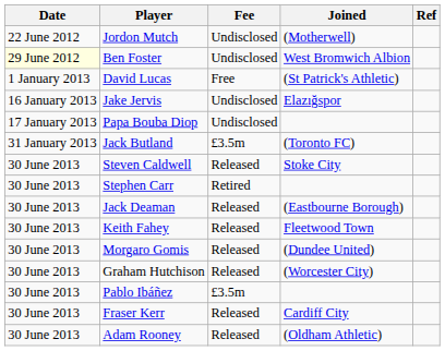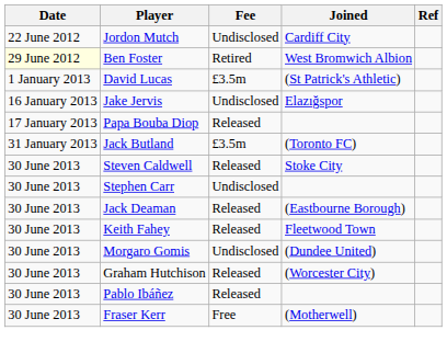Jordon Mutch | Joined: (Motherwell) -> Cardiff City
Ben Foster | Fee: Undisclosed -> Retired
David Lucas | Fee: Free -> £3.5m
Papa Bouba Diop | Fee: Undisclosed -> Released
Stephen Carr | Fee: Retired -> Undisclosed
Morgaro Gomis | Fee: Released -> Undisclosed
Pablo Ibáñez | Fee: £3.5m -> Released
Fraser Kerr | Fee: Released -> Free
Fraser Kerr | Joined: Cardiff City -> (Motherwell)
- row: 30 June 2013 | Adam Rooney | Released | (Oldham Athletic)
